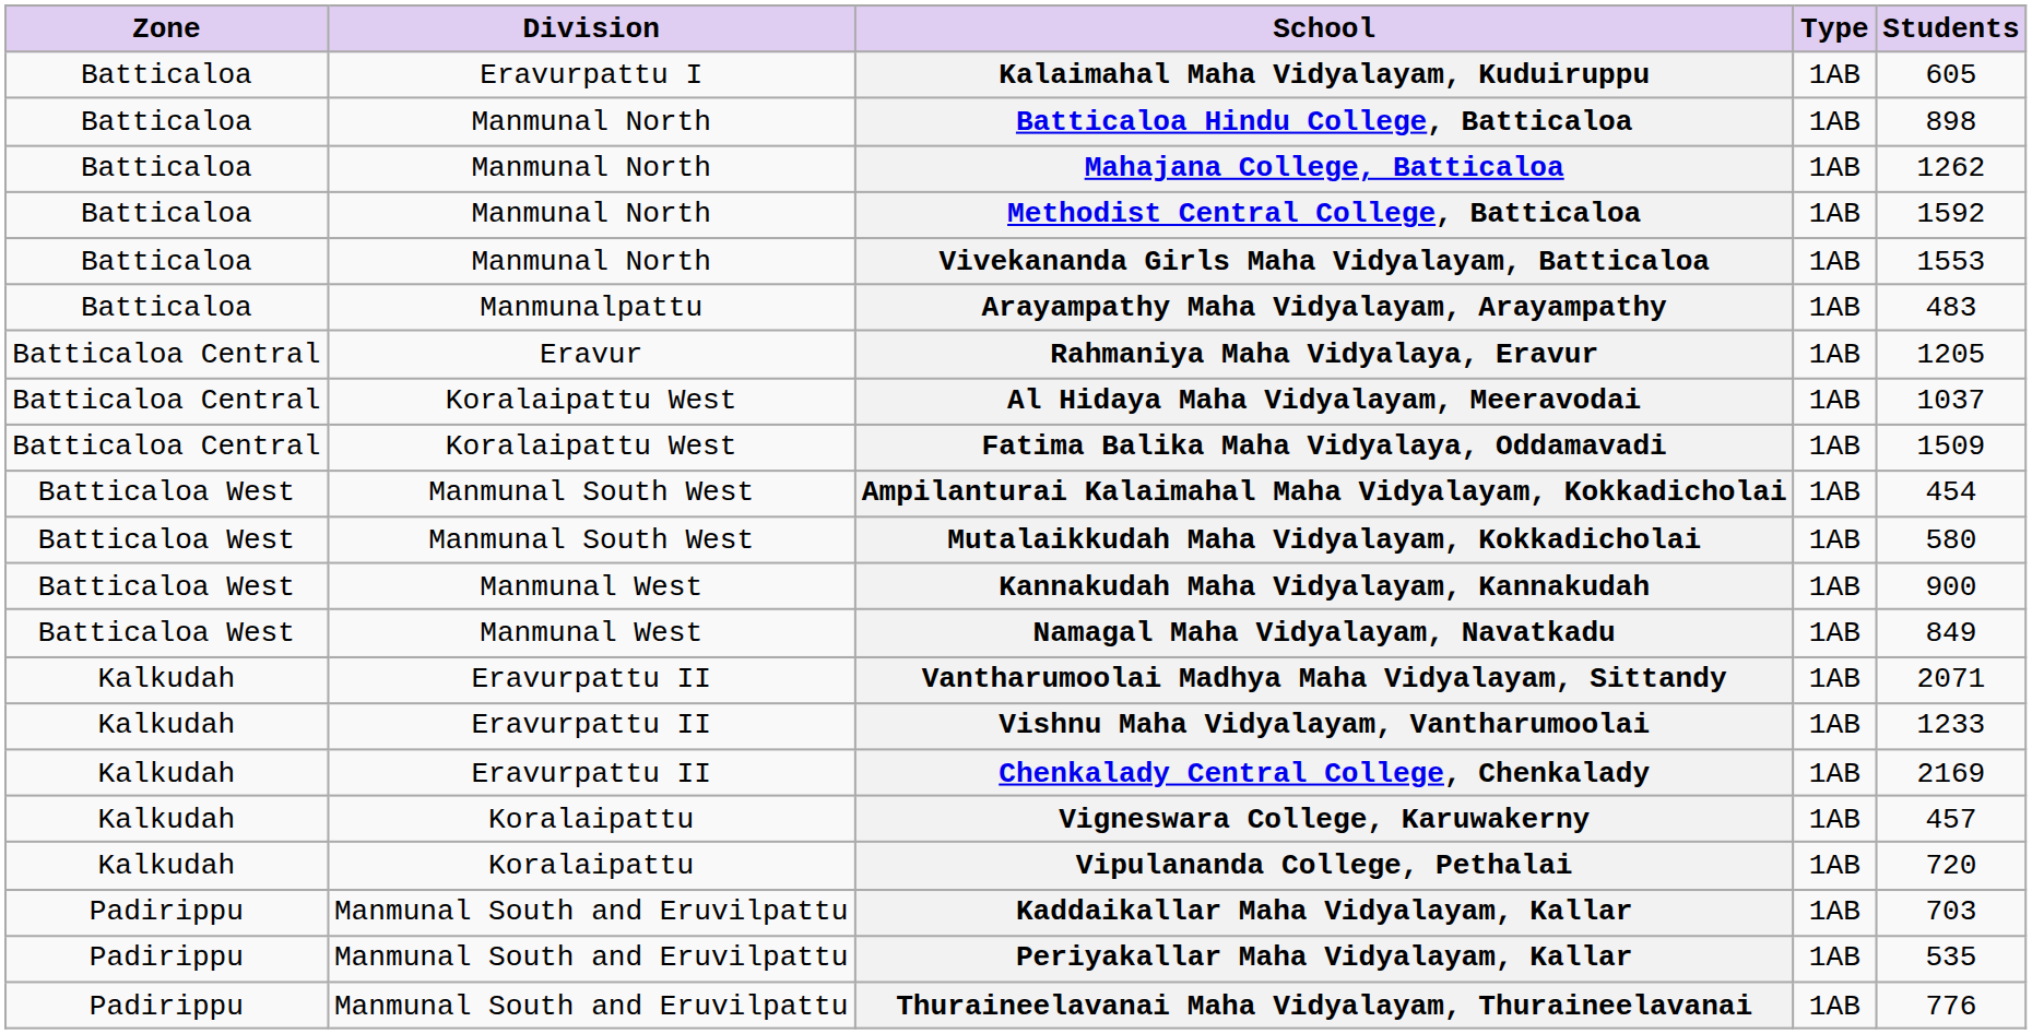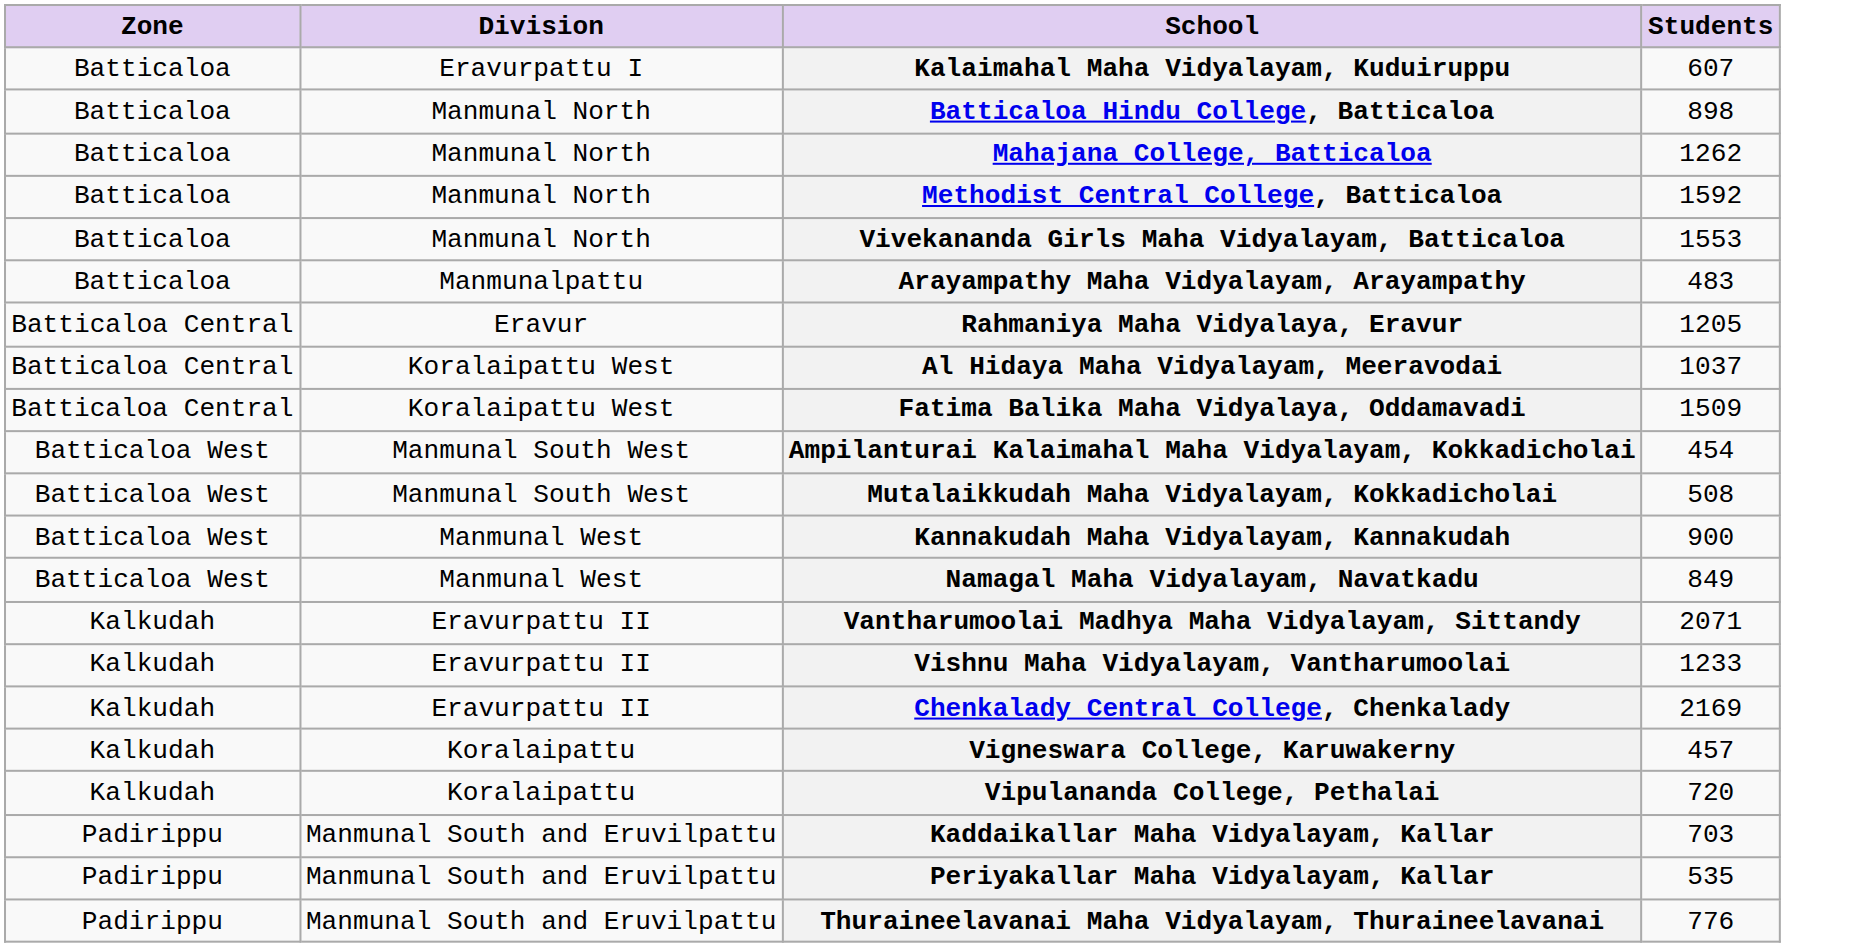- column: Type | 1AB | 1AB | 1AB | 1AB | 1AB | 1AB | 1AB | 1AB | 1AB | 1AB | 1AB | 1AB | 1AB | 1AB | 1AB | 1AB | 1AB | 1AB | 1AB | 1AB | 1AB
Kalaimahal Maha Vidyalayam, Kuduiruppu | Students: 605 -> 607
Mutalaikkudah Maha Vidyalayam, Kokkadicholai | Students: 580 -> 508
